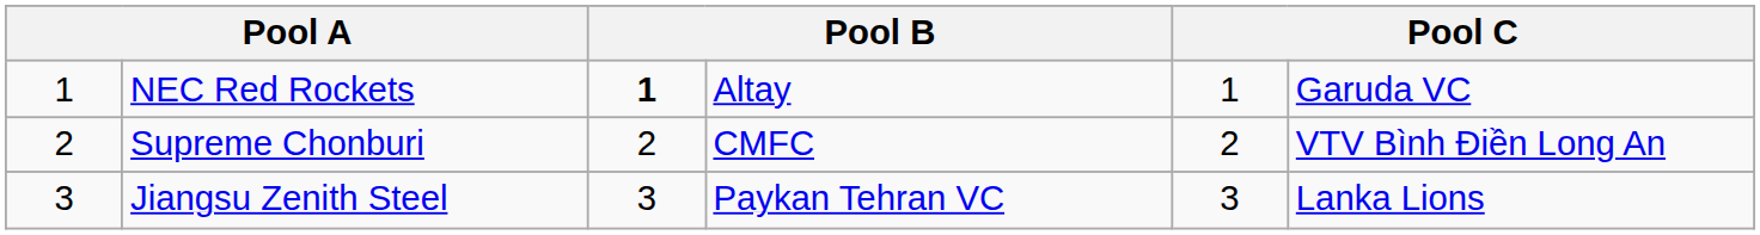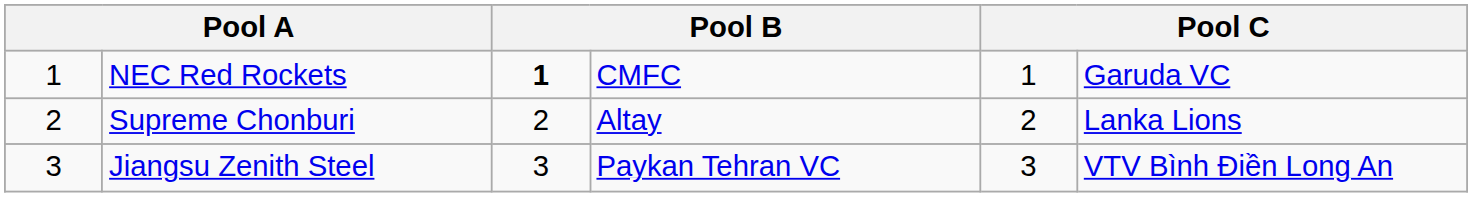NEC Red Rockets | column 4: Altay -> CMFC
Supreme Chonburi | column 4: CMFC -> Altay
Supreme Chonburi | column 6: VTV Bình Điền Long An -> Lanka Lions
Jiangsu Zenith Steel | column 6: Lanka Lions -> VTV Bình Điền Long An
